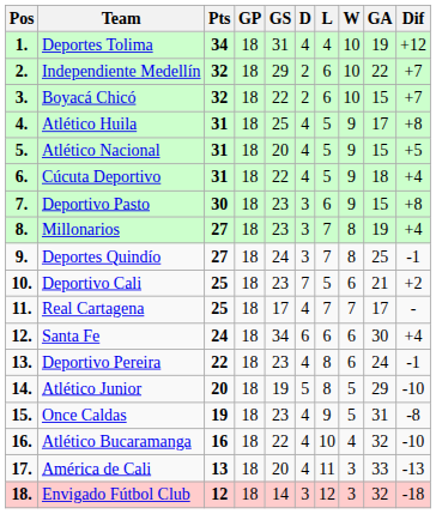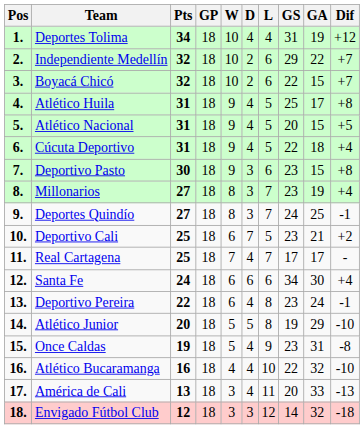columns swapped: W <-> GS
